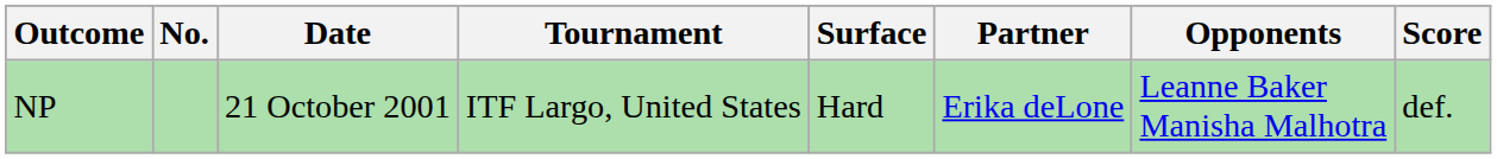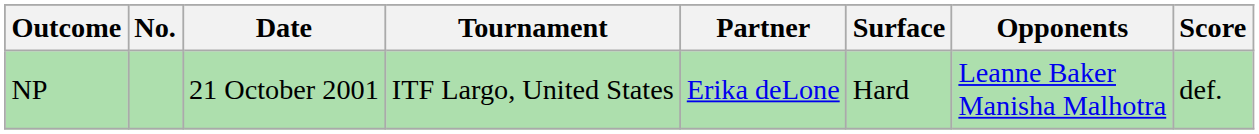columns swapped: Surface <-> Partner
